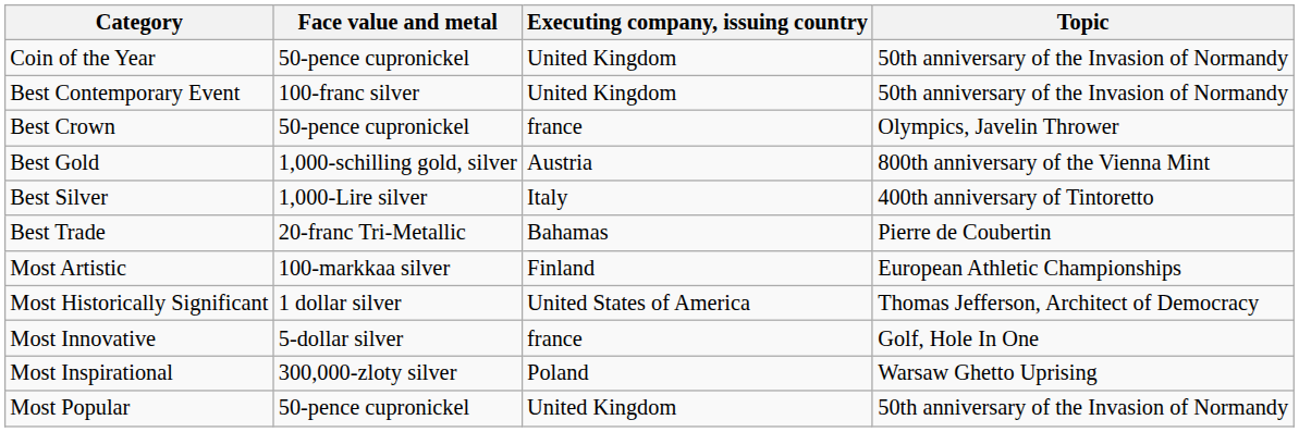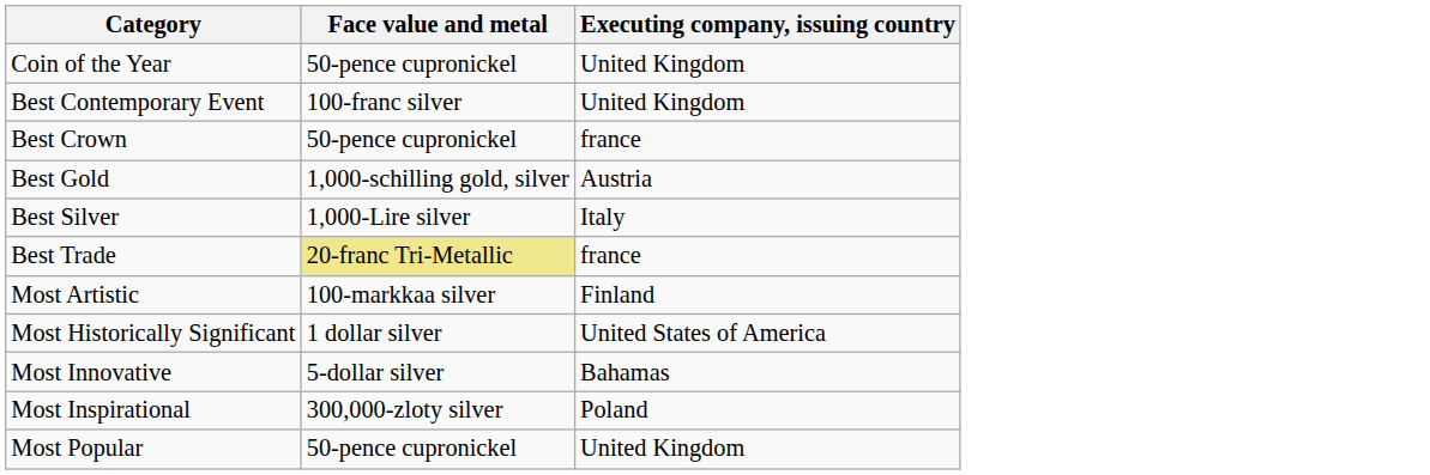- column: Topic | 50th anniversary of the Invasion of Normandy | 50th anniversary of the Invasion of Normandy | Olympics, Javelin Thrower | 800th anniversary of the Vienna Mint | 400th anniversary of Tintoretto | Pierre de Coubertin | European Athletic Championships | Thomas Jefferson, Architect of Democracy | Golf, Hole In One | Warsaw Ghetto Uprising | 50th anniversary of the Invasion of Normandy
Best Trade | Face value and metal: no background -> khaki background
Best Trade | Executing company, issuing country: Bahamas -> france
Most Innovative | Executing company, issuing country: france -> Bahamas
